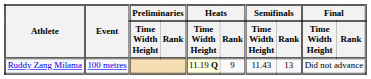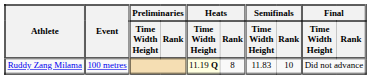Ruddy Zang Milama | Heats / Rank: 9 -> 8
Ruddy Zang Milama | Semifinals / Time Width Height: 11.43 -> 11.83
Ruddy Zang Milama | Semifinals / Rank: 13 -> 10
